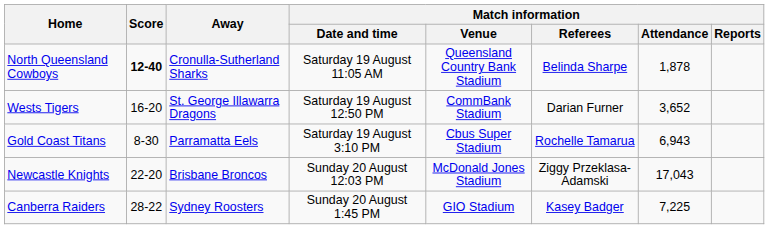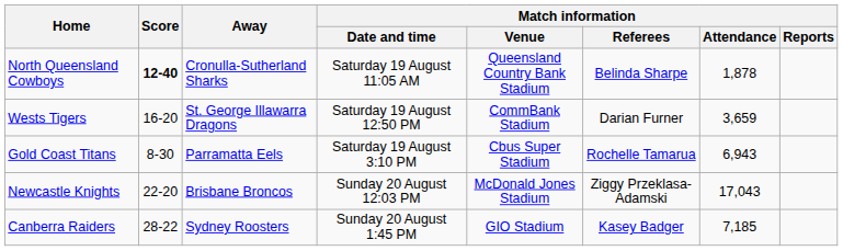Wests Tigers | Match information / Attendance: 3,652 -> 3,659
Canberra Raiders | Match information / Attendance: 7,225 -> 7,185
